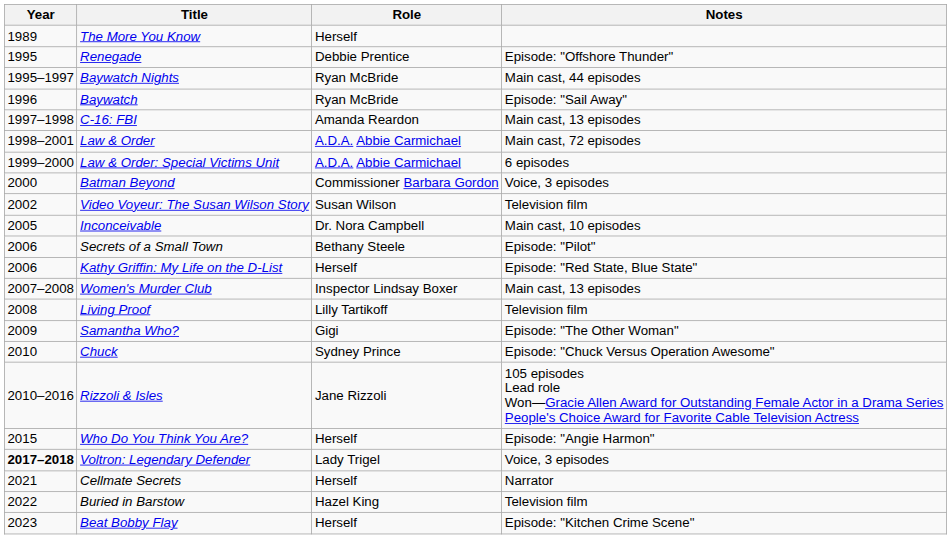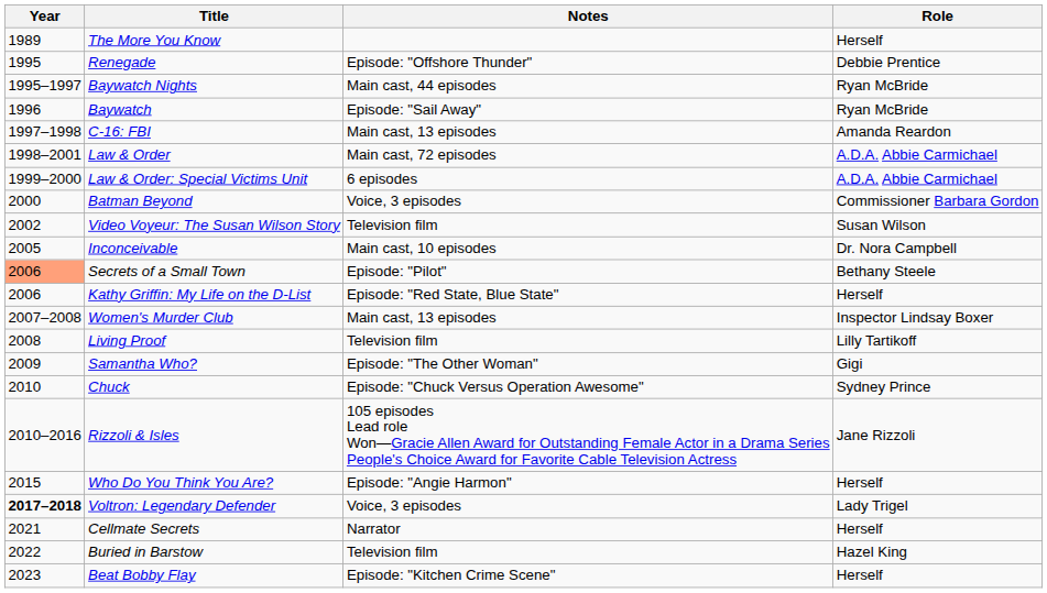columns swapped: Role <-> Notes
Secrets of a Small Town | Year: no background -> lightsalmon background
